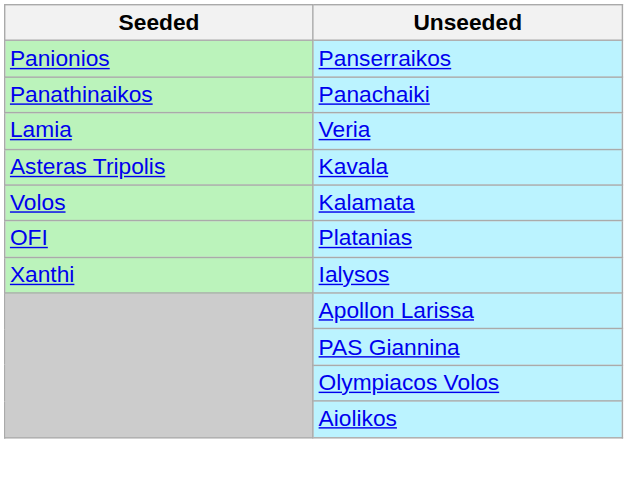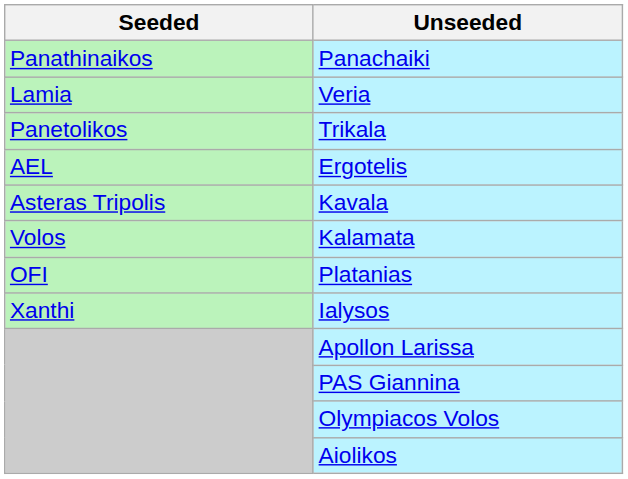- row: Panionios | Panserraikos
+ row: Panetolikos | Trikala
+ row: AEL | Ergotelis
